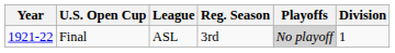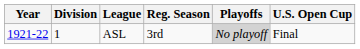columns swapped: Division <-> U.S. Open Cup
